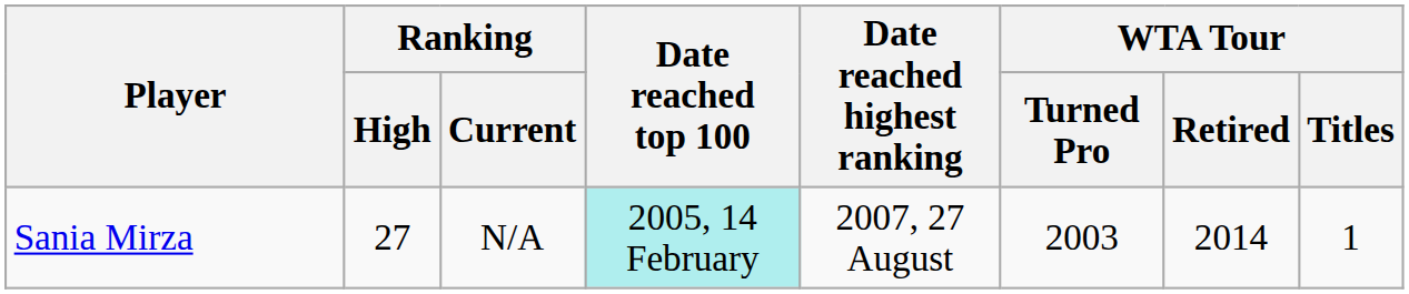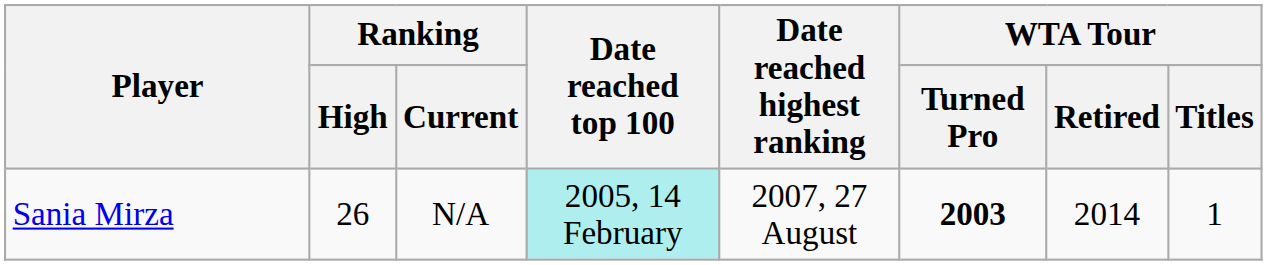Sania Mirza | Ranking / High: 27 -> 26
Sania Mirza | WTA Tour / Turned Pro: normal -> bold
